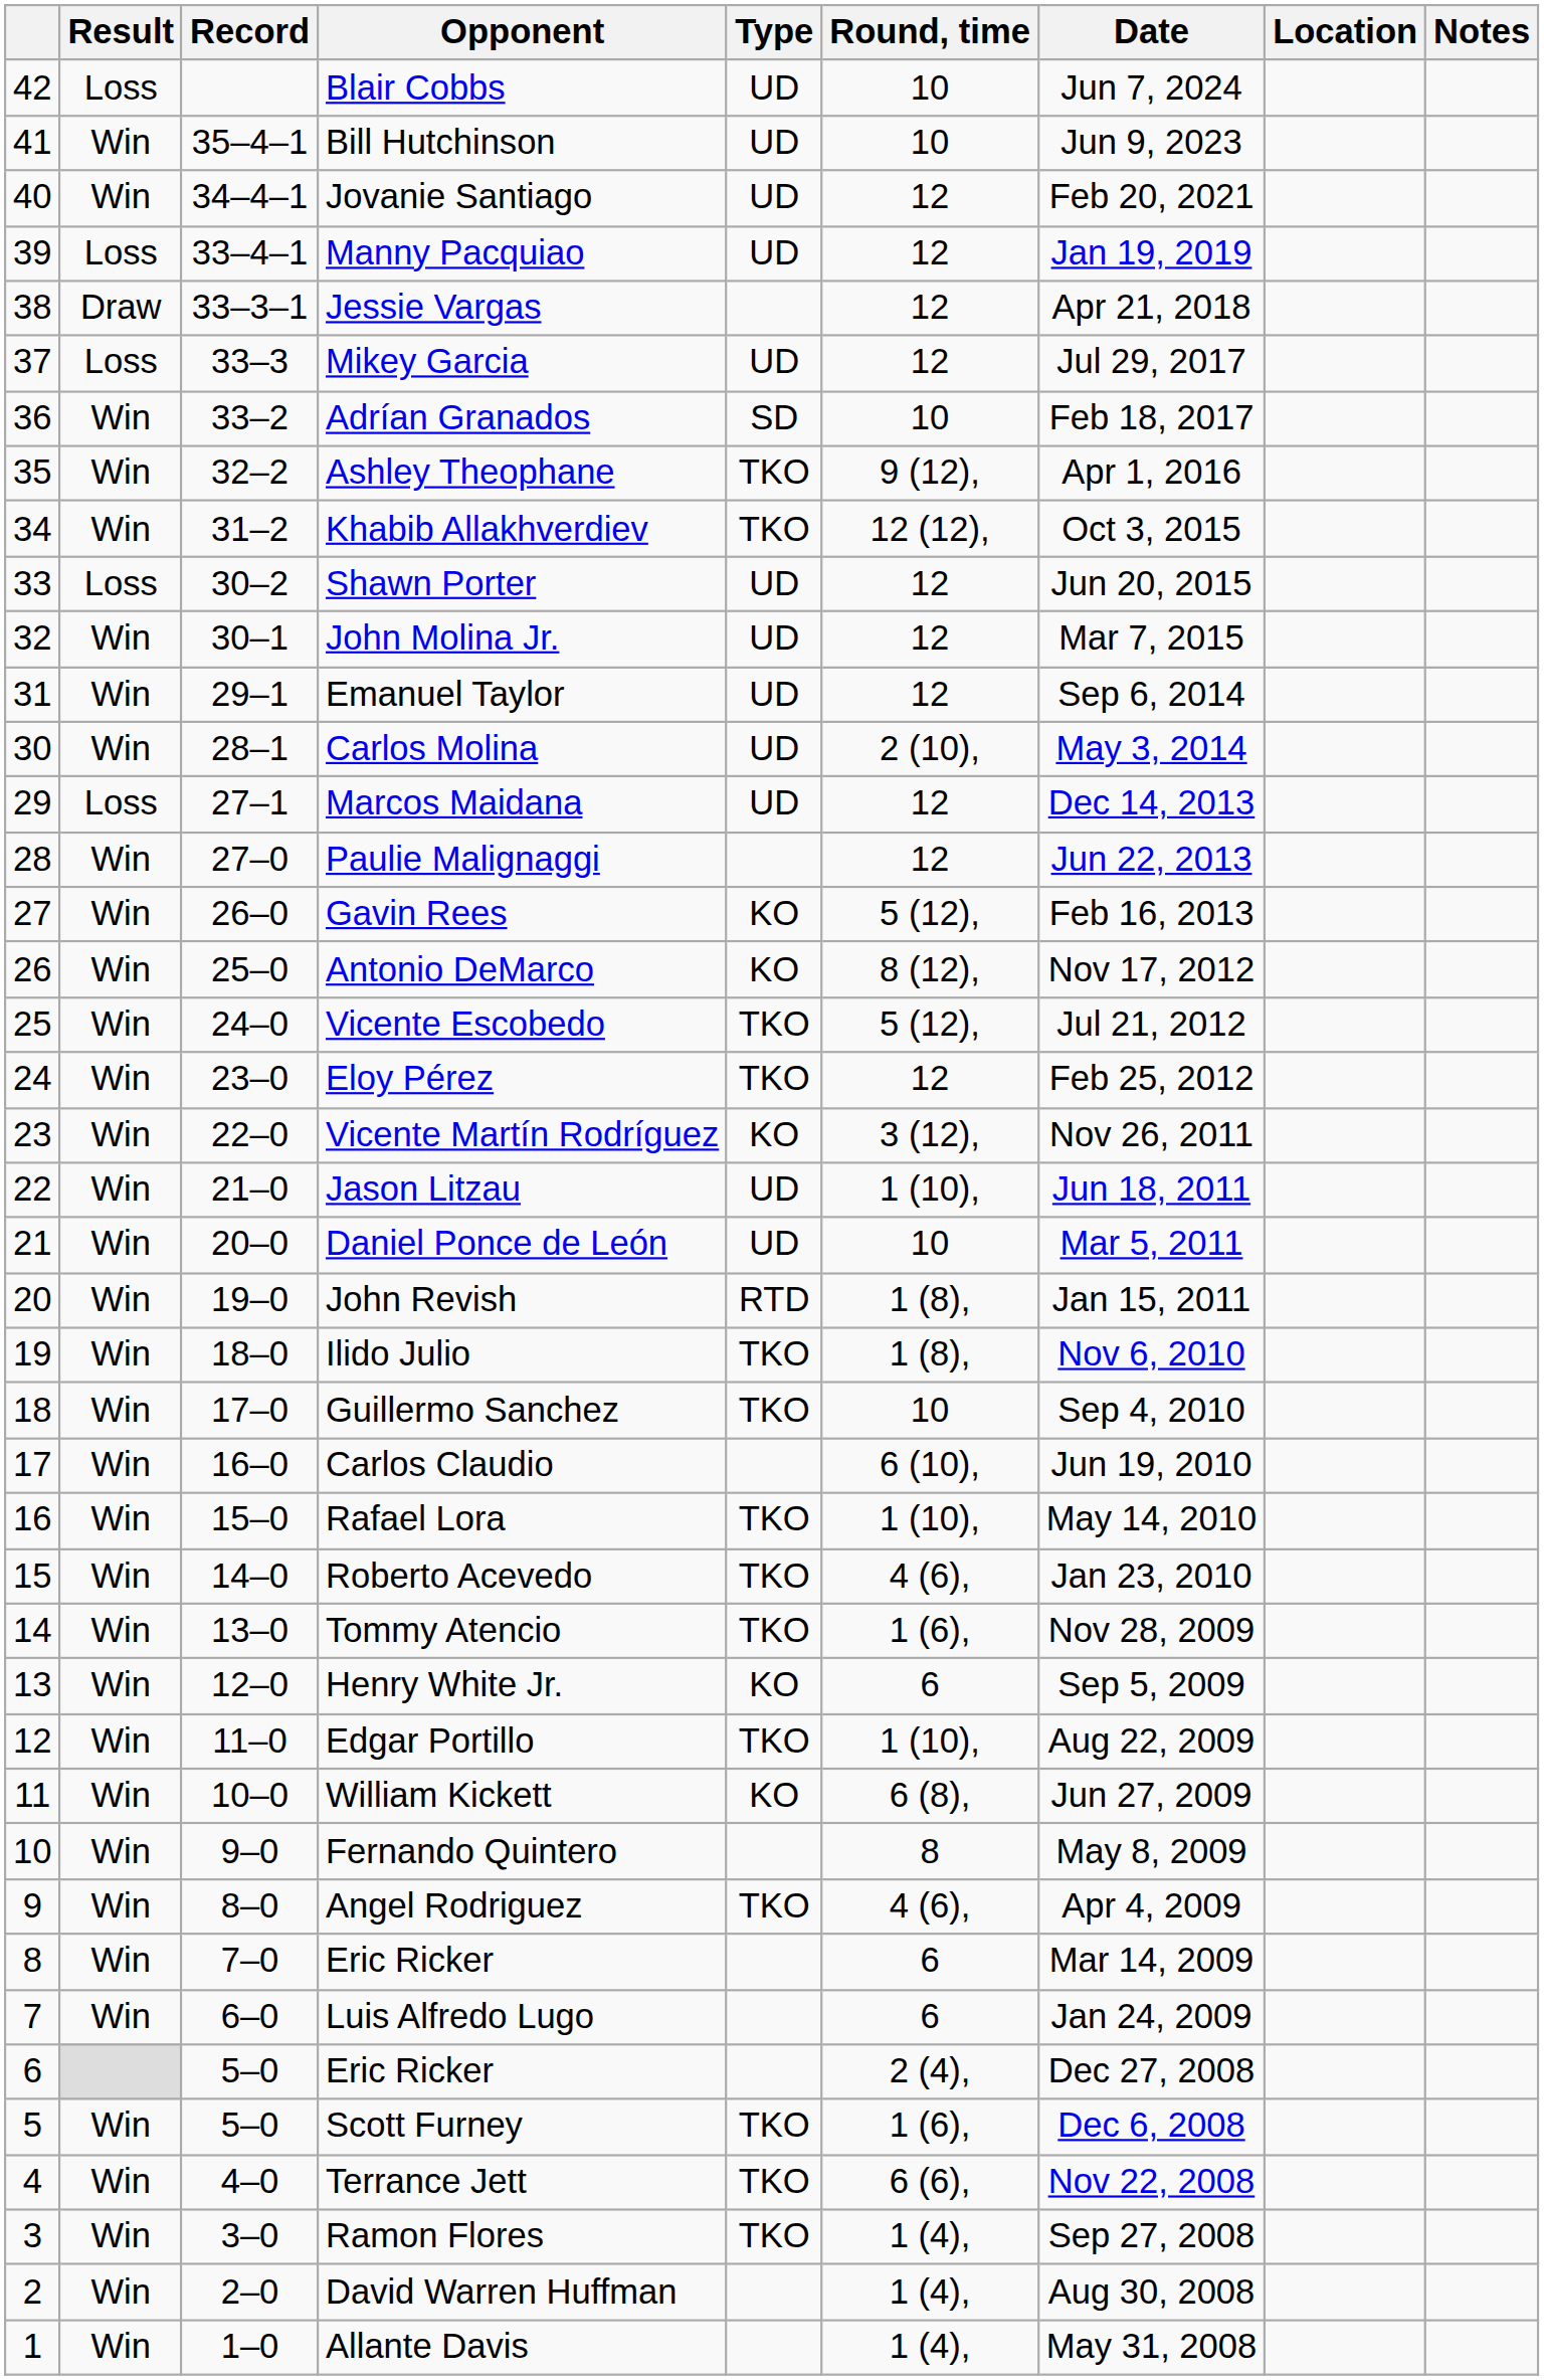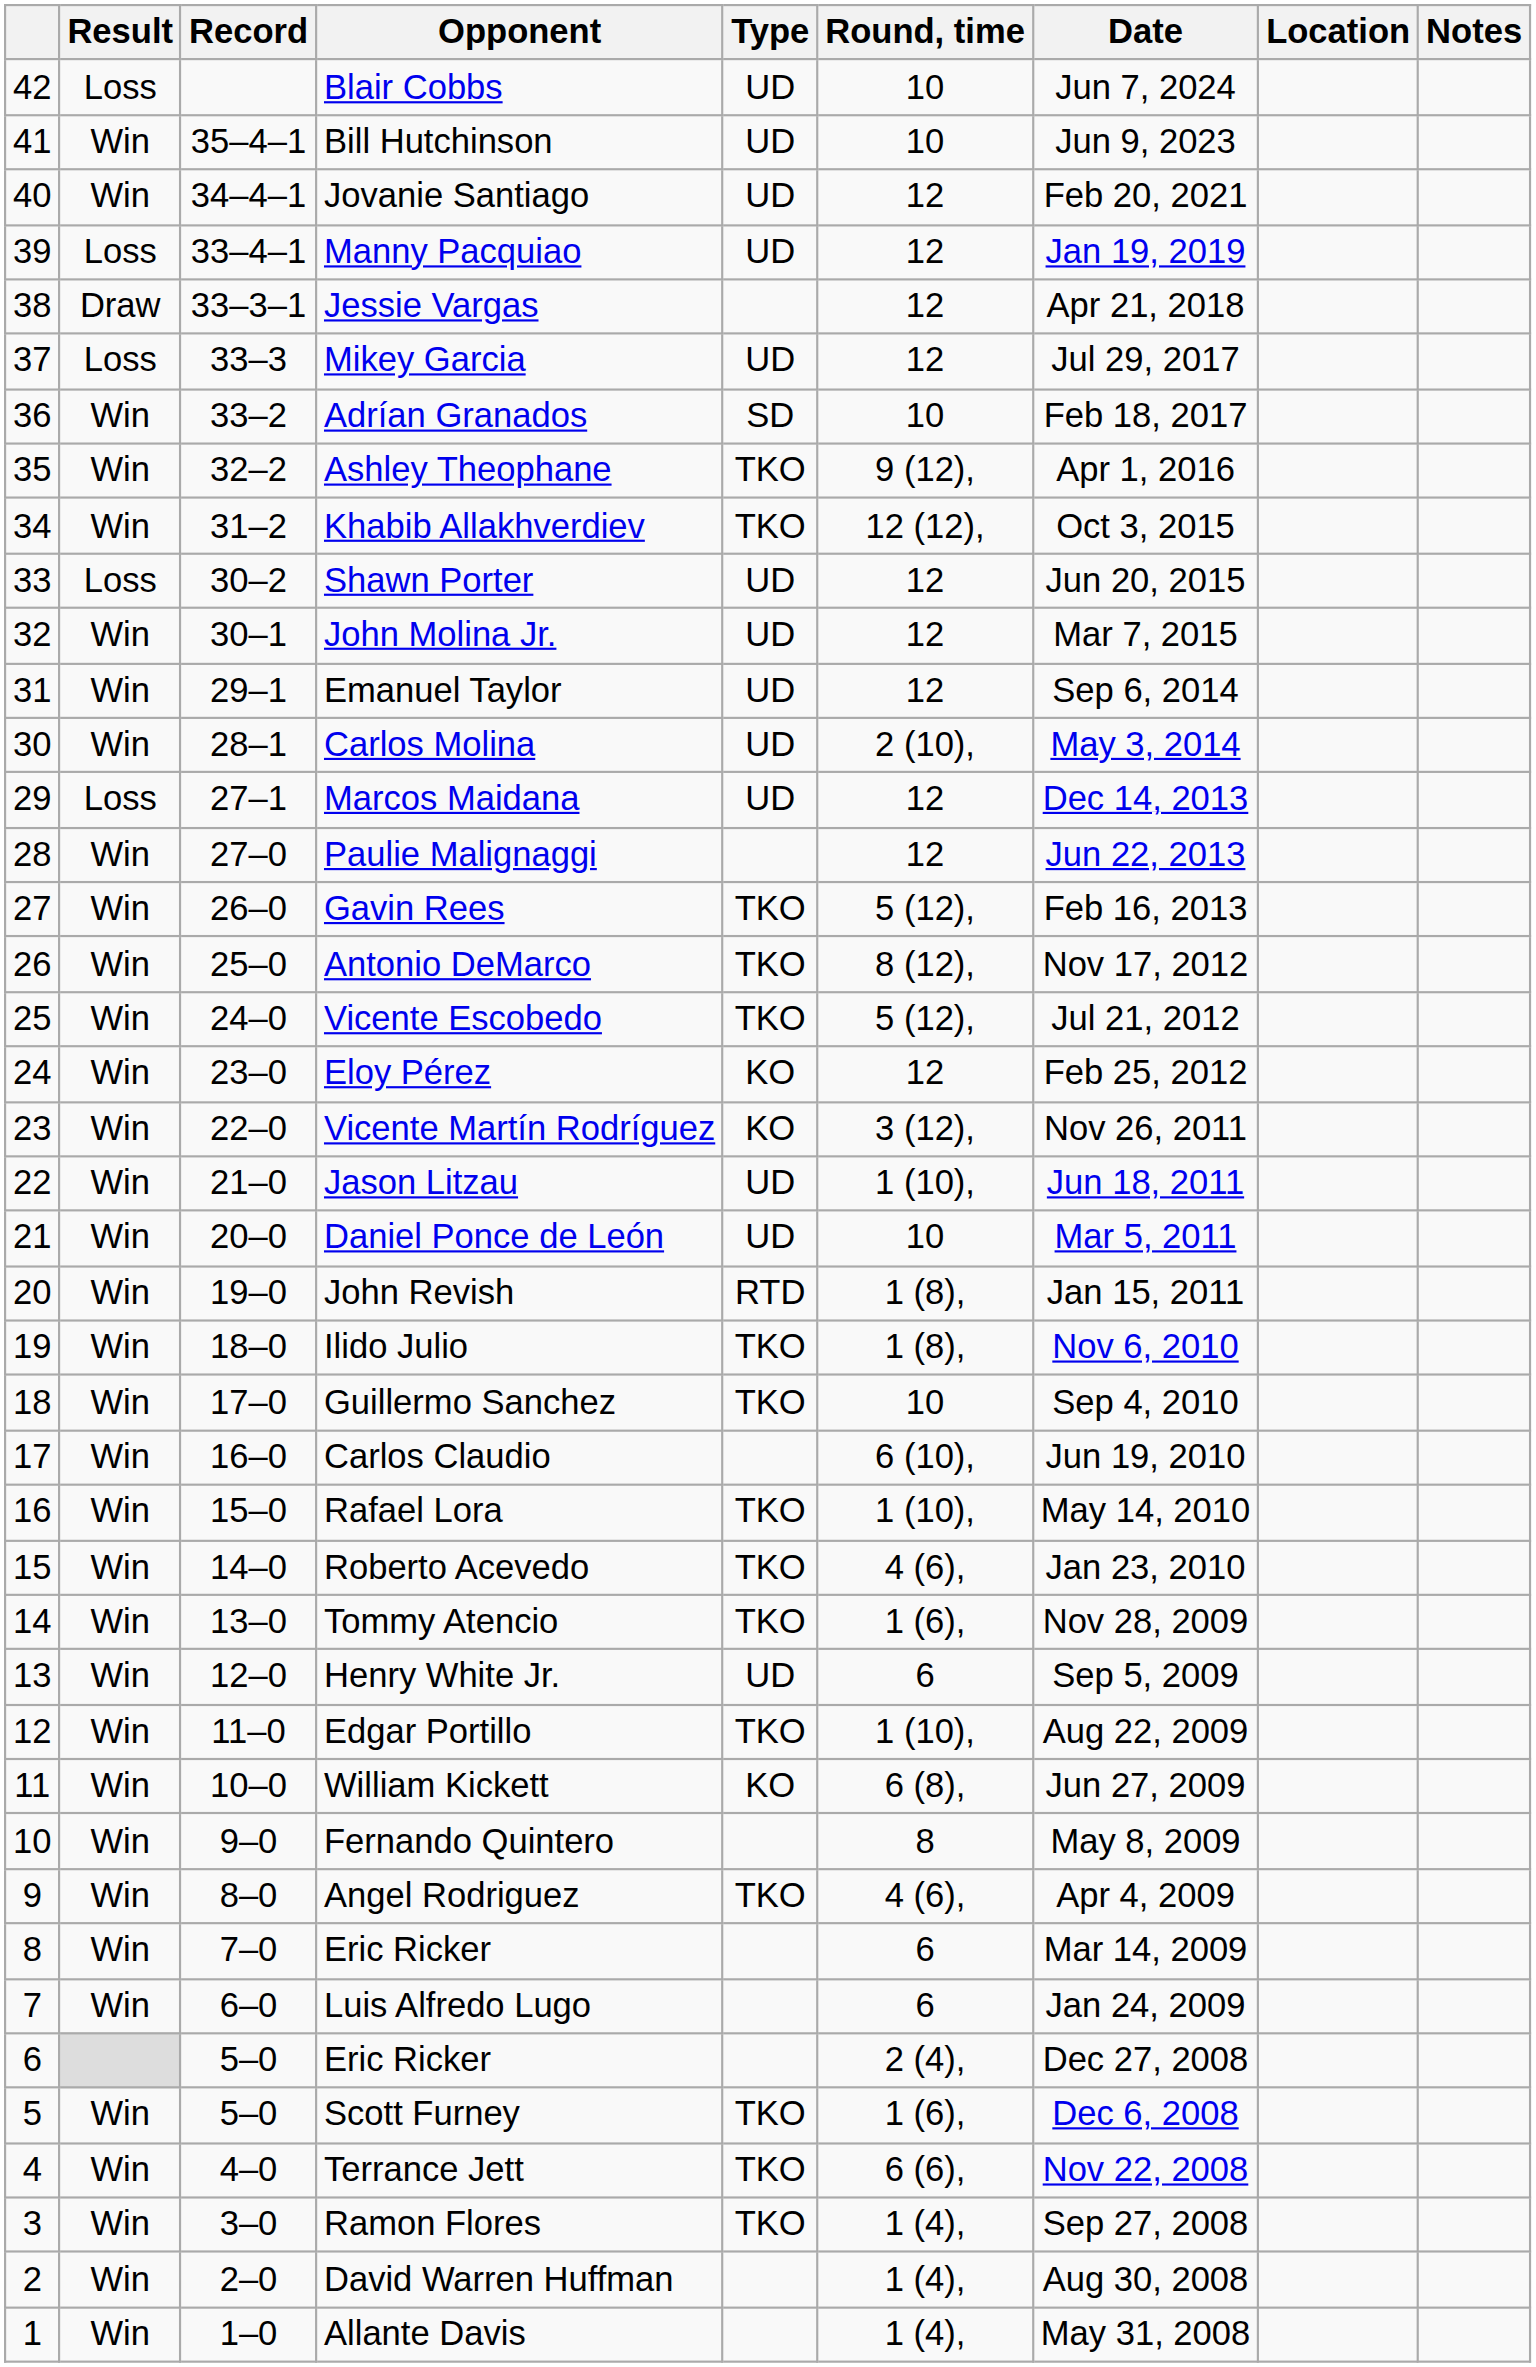Gavin Rees | Type: KO -> TKO
Antonio DeMarco | Type: KO -> TKO
Eloy Pérez | Type: TKO -> KO
Henry White Jr. | Type: KO -> UD
